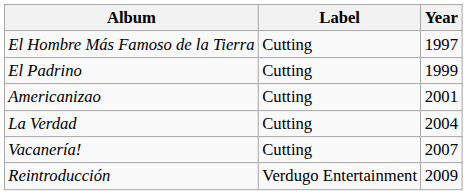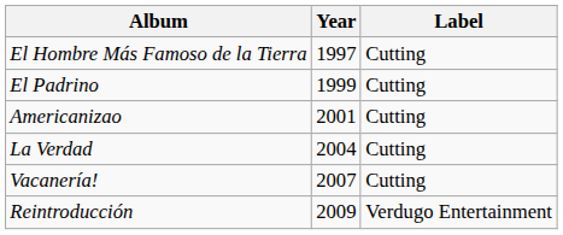columns swapped: Year <-> Label
